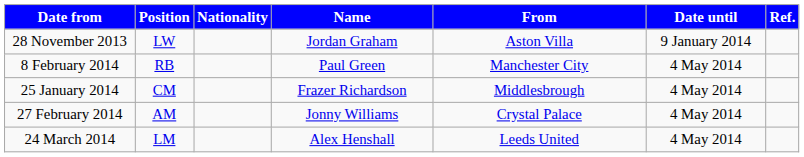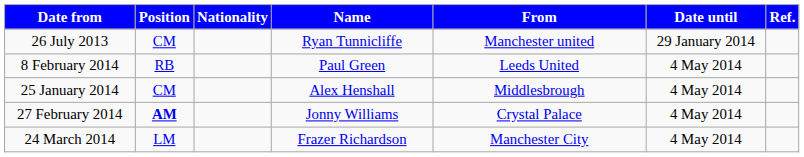+ row: 26 July 2013 | CM | Ryan Tunnicliffe | Manchester united | 29 January 2014
- row: 28 November 2013 | LW | Jordan Graham | Aston Villa | 9 January 2014
8 February 2014 | From: Manchester City -> Leeds United
25 January 2014 | Name: Frazer Richardson -> Alex Henshall
27 February 2014 | Position: normal -> bold
24 March 2014 | Name: Alex Henshall -> Frazer Richardson
24 March 2014 | From: Leeds United -> Manchester City
